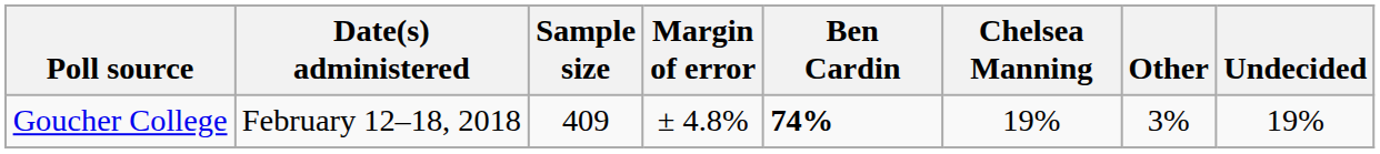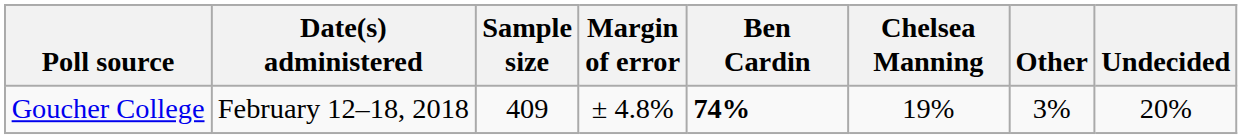Goucher College | Undecided: 19% -> 20%
